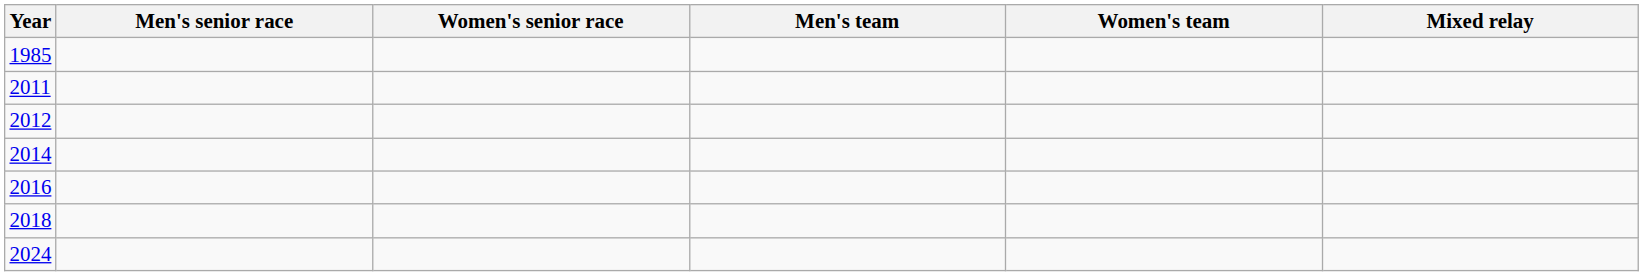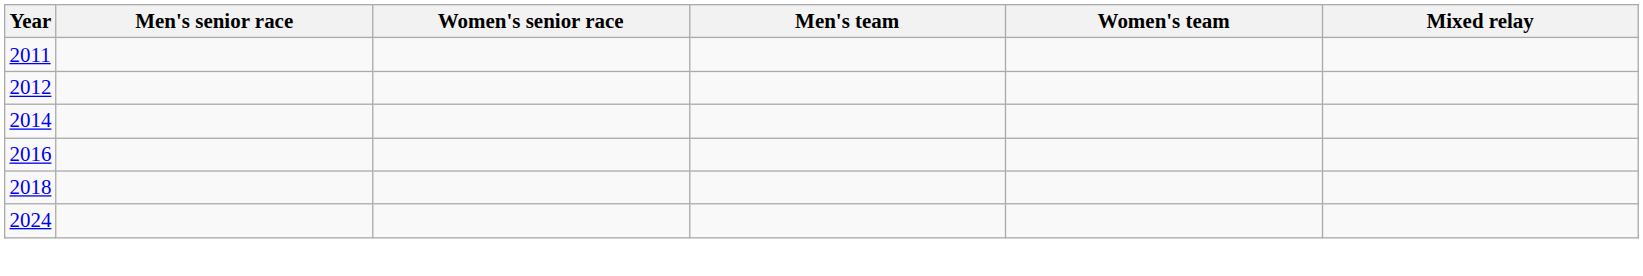- row: 1985
